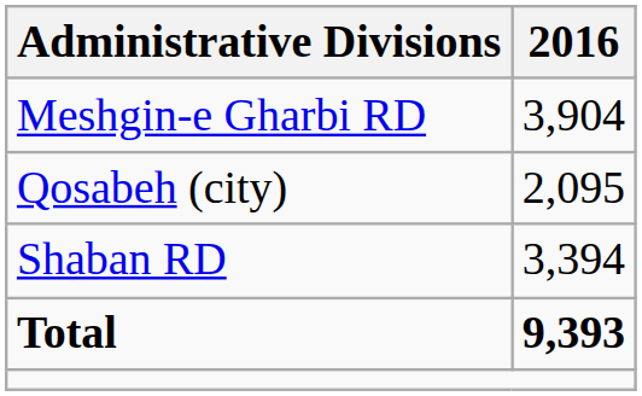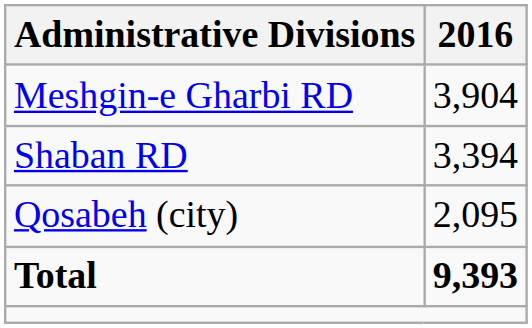rows swapped: Shaban RD <-> Qosabeh (city)
